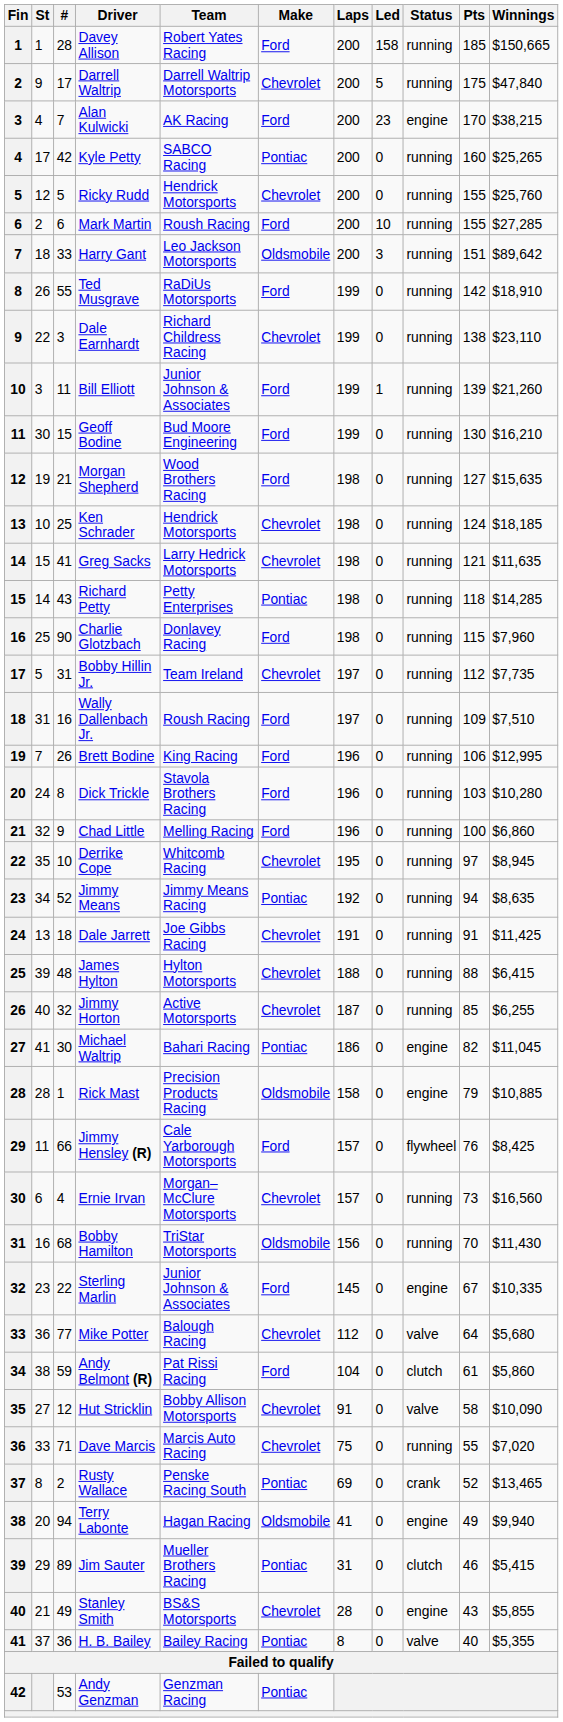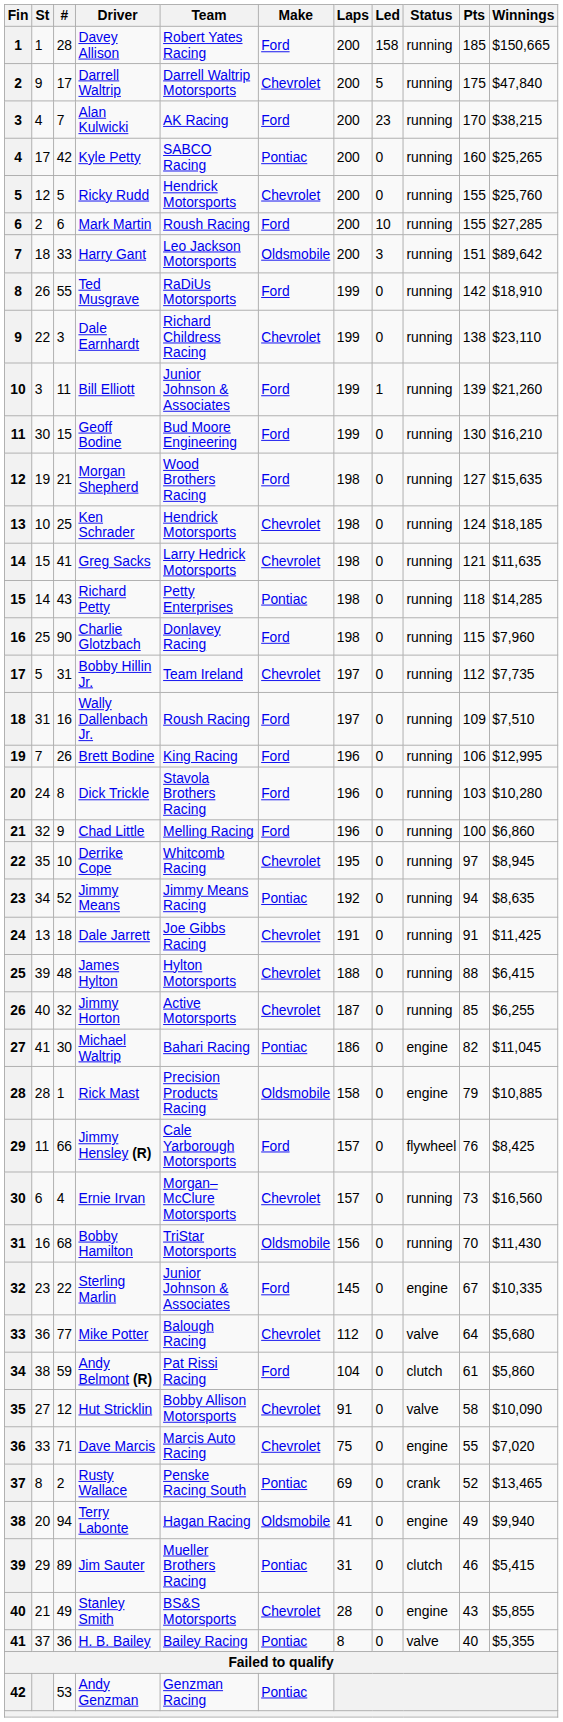Alan Kulwicki | Status: engine -> running
Dave Marcis | Status: running -> engine
